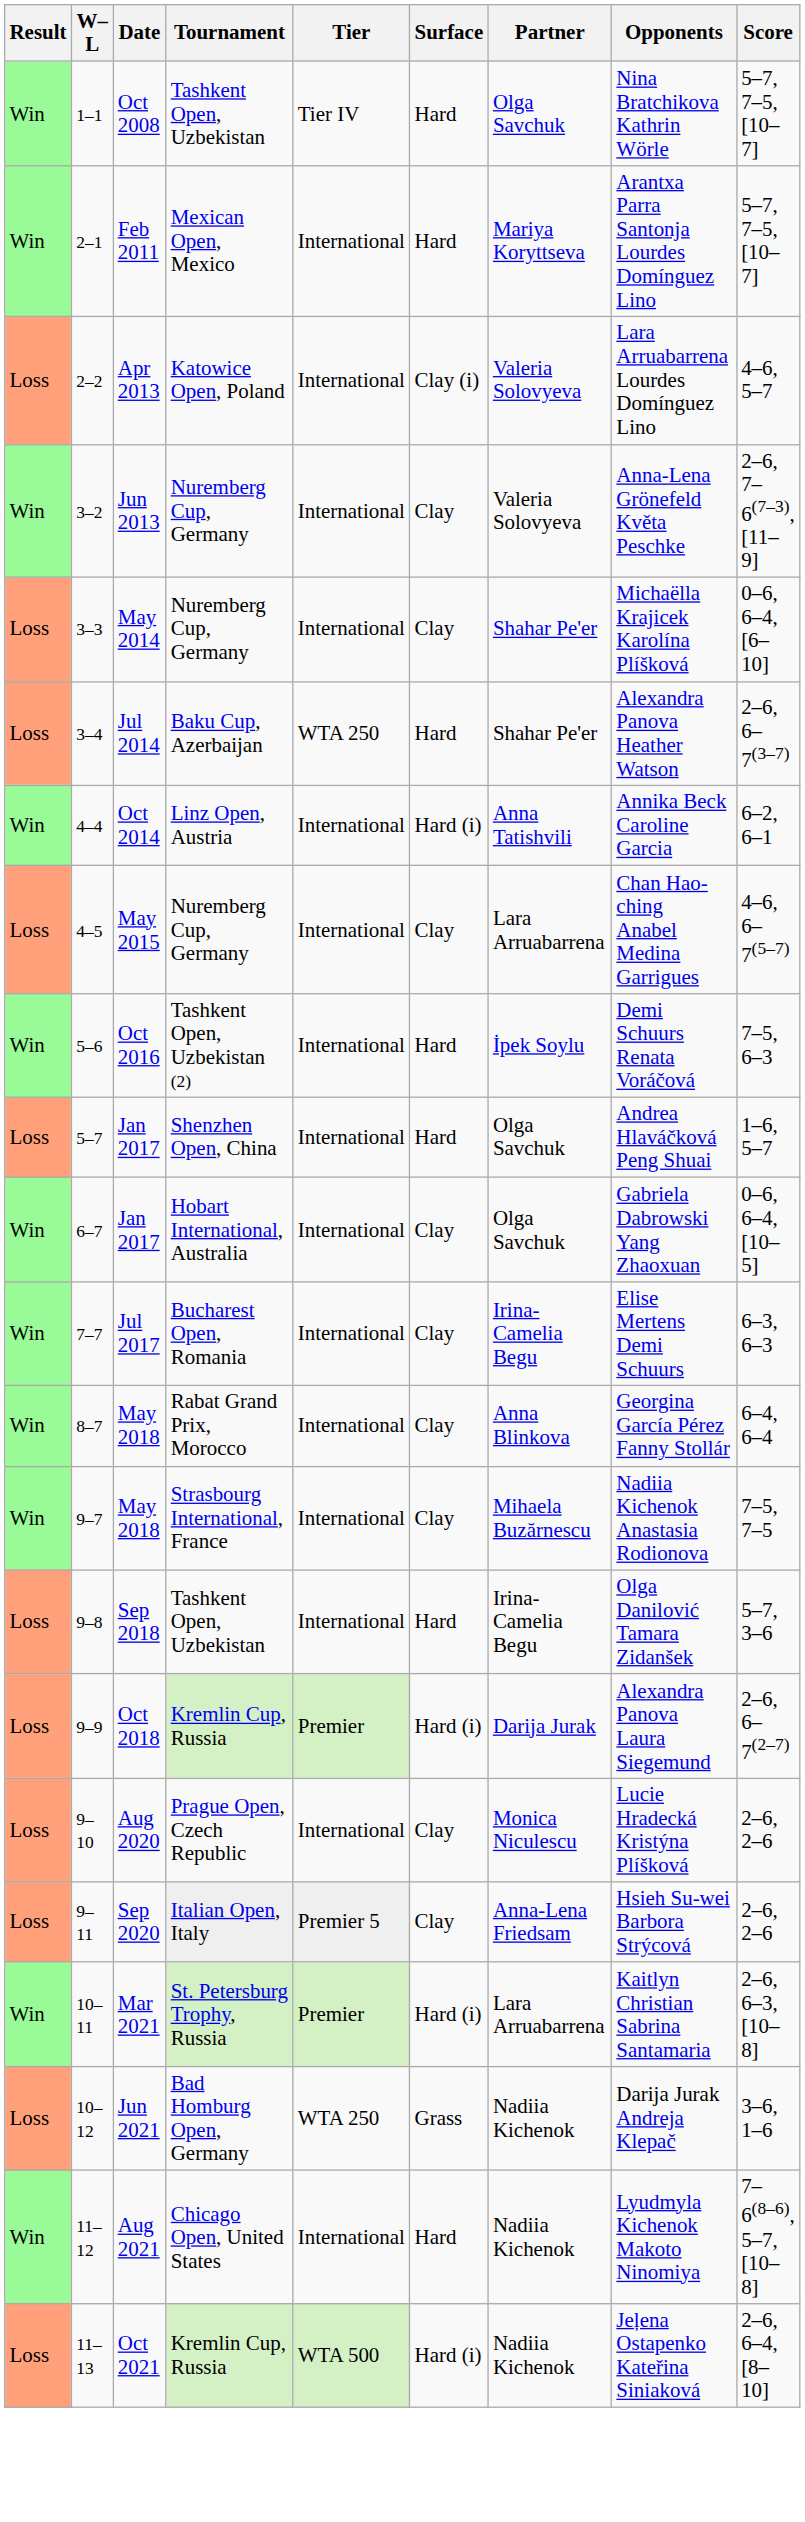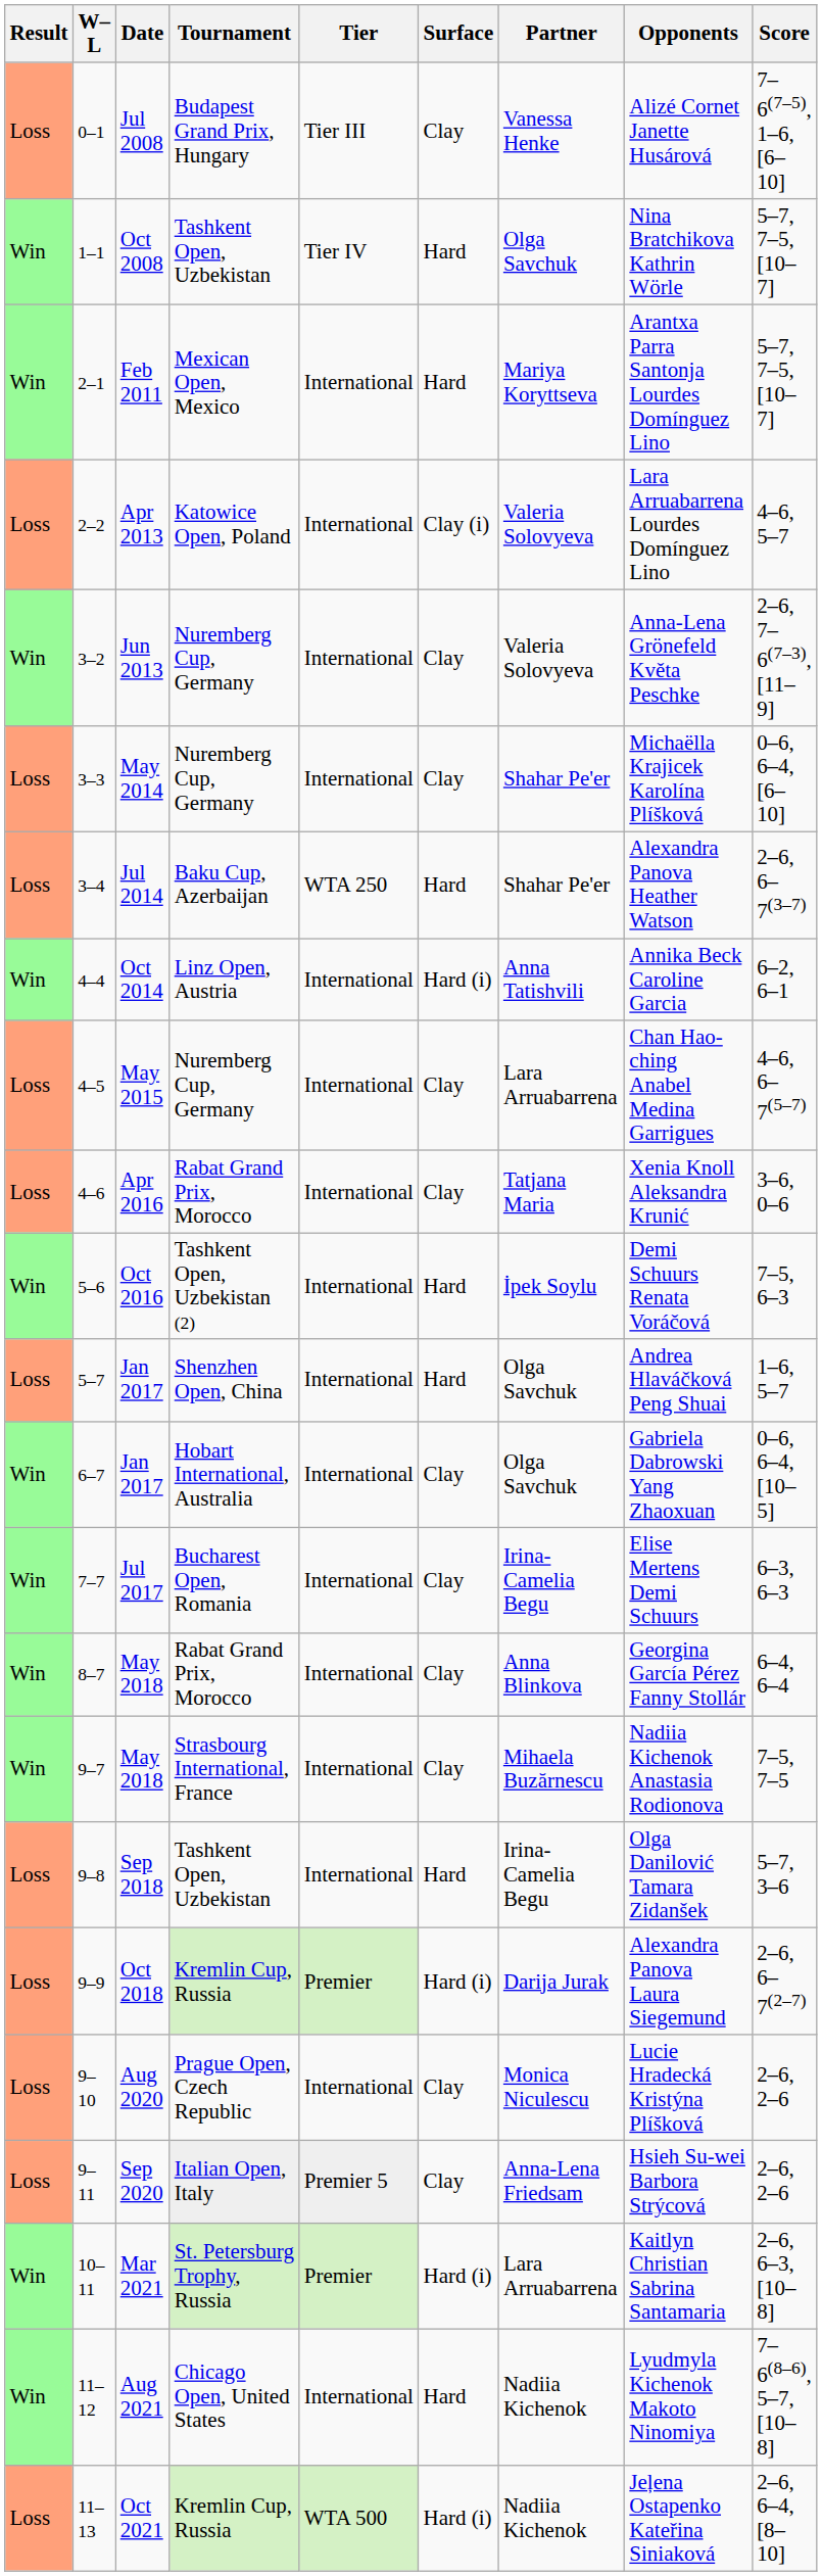+ row: Loss | 0–1 | Jul 2008 | Budapest Grand Prix, Hungary | Tier III | Clay | Vanessa Henke | Alizé Cornet Janette Husárová | 7–6(7–5), 1–6, [6–10]
+ row: Loss | 4–6 | Apr 2016 | Rabat Grand Prix, Morocco | International | Clay | Tatjana Maria | Xenia Knoll Aleksandra Krunić | 3–6, 0–6
- row: Loss | 10–12 | Jun 2021 | Bad Homburg Open, Germany | WTA 250 | Grass | Nadiia Kichenok | Darija Jurak Andreja Klepač | 3–6, 1–6
